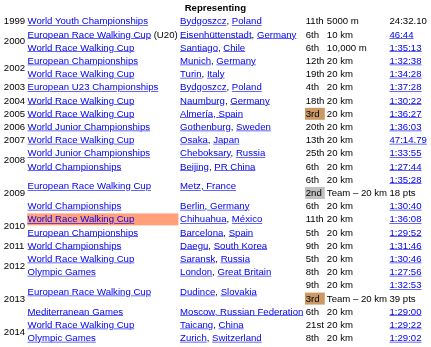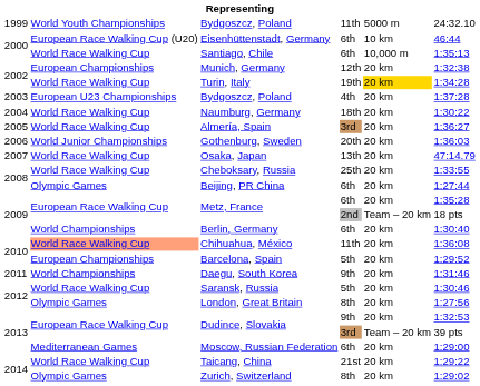Turin, Italy | column 5: no background -> gold background
Cheboksary, Russia | column 2: World Junior Championships -> World Race Walking Cup
Beijing, PR China | column 2: World Championships -> Olympic Games
